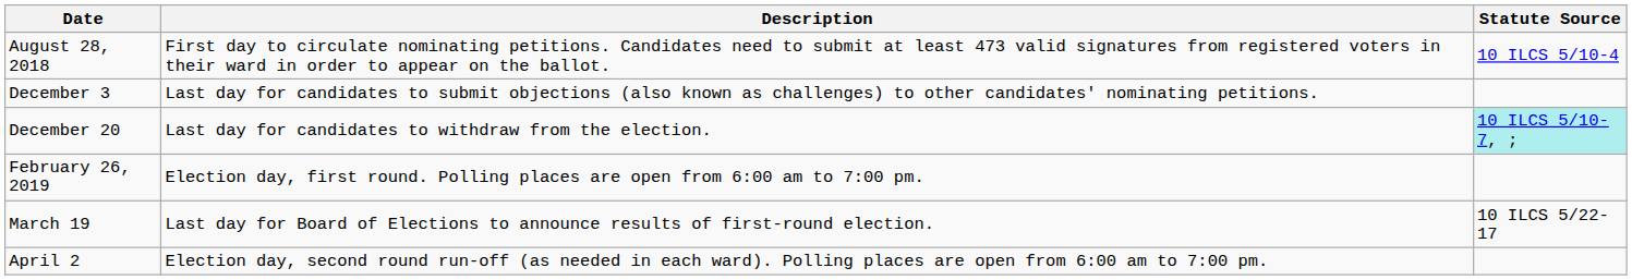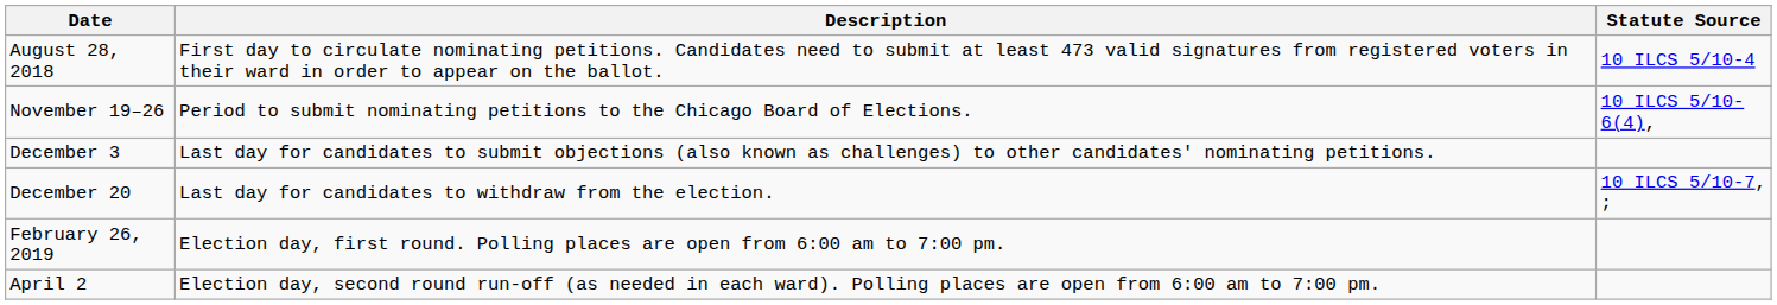+ row: November 19–26 | Period to submit nominating petitions to the Chicago Board of Elections. | 10 ILCS 5/10-6(4),
December 20 | Statute Source: paleturquoise background -> no background
- row: March 19 | Last day for Board of Elections to announce results of first-round election. | 10 ILCS 5/22-17
